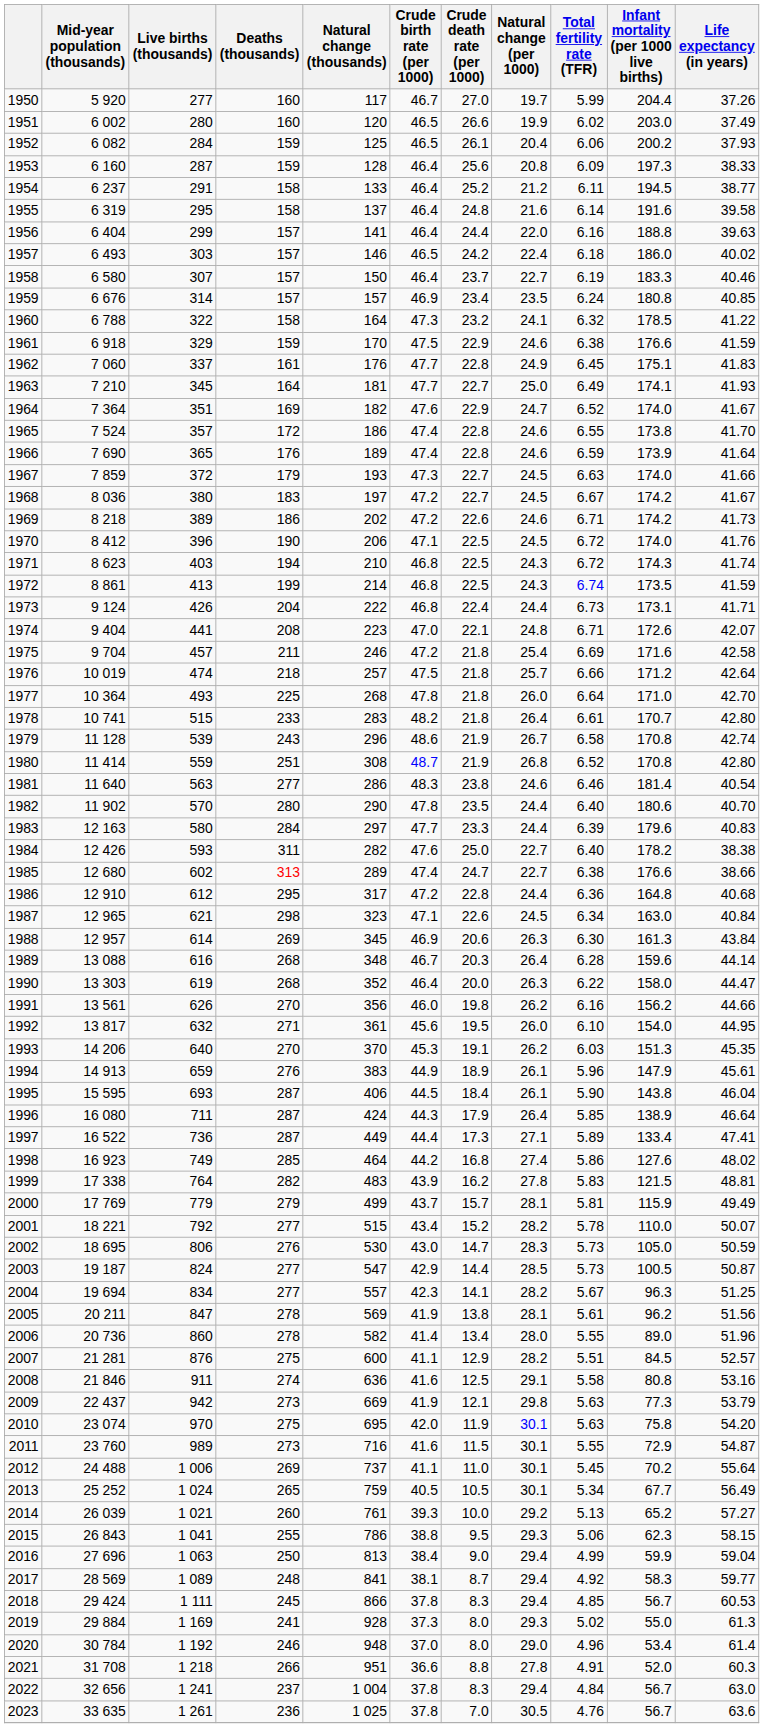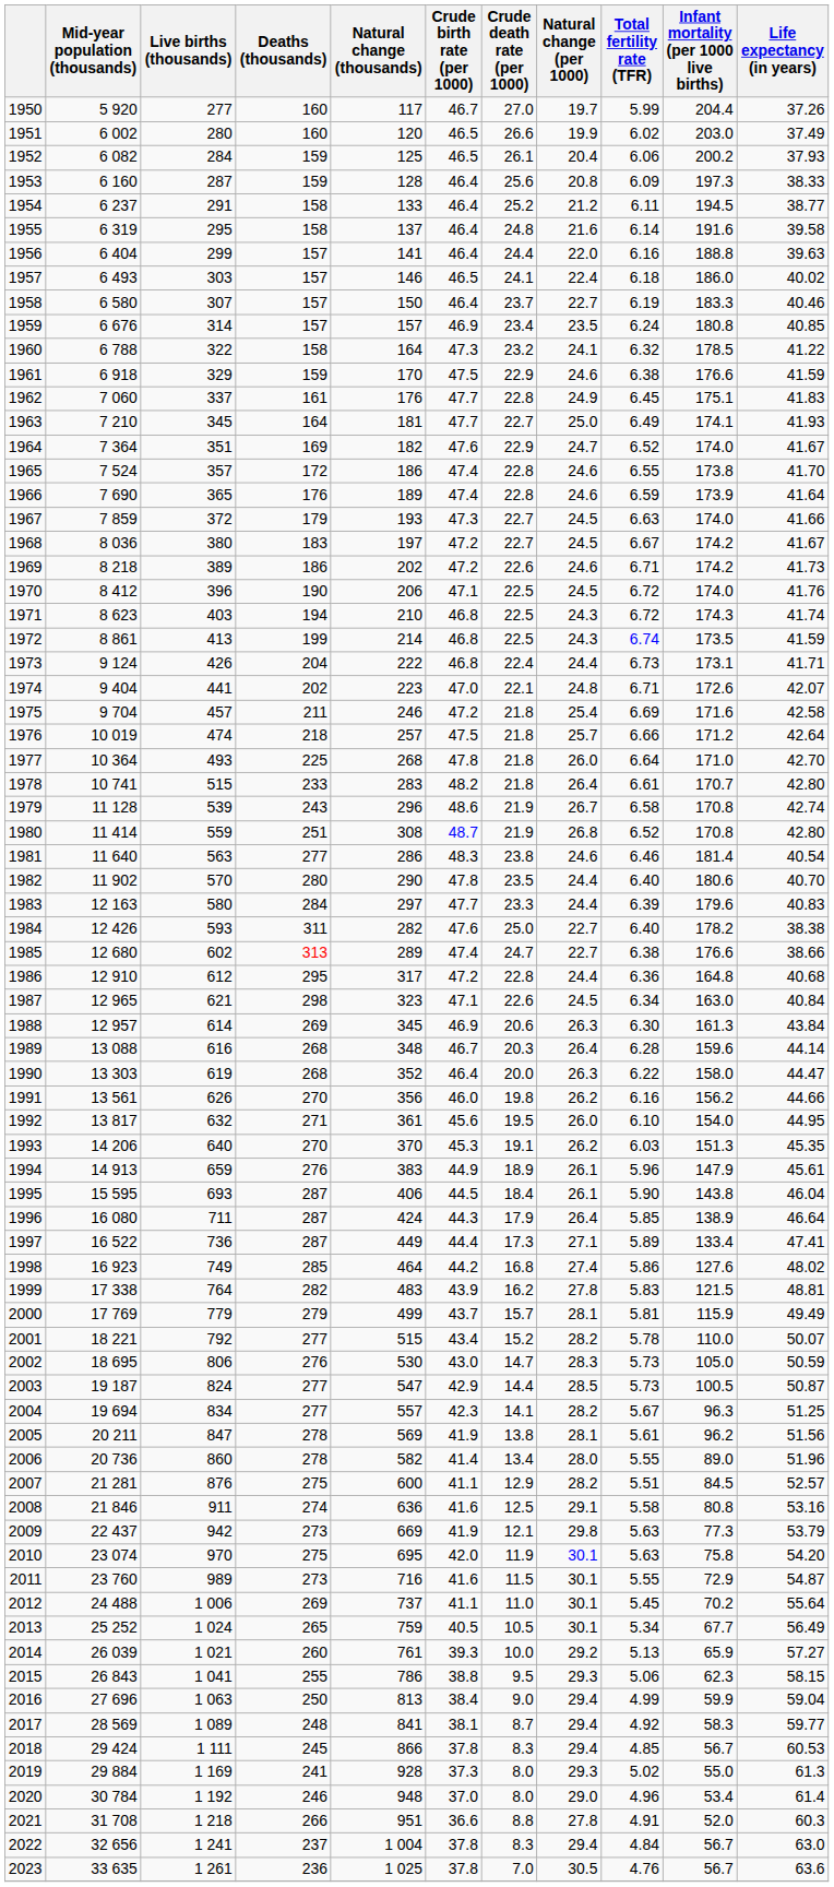1957 | Crude death rate (per 1000): 24.2 -> 24.1
1974 | Deaths (thousands): 208 -> 202
2014 | Infant mortality (per 1000 live births): 65.2 -> 65.9
